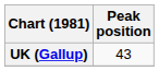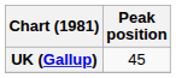UK (Gallup) | Peak position: 43 -> 45
